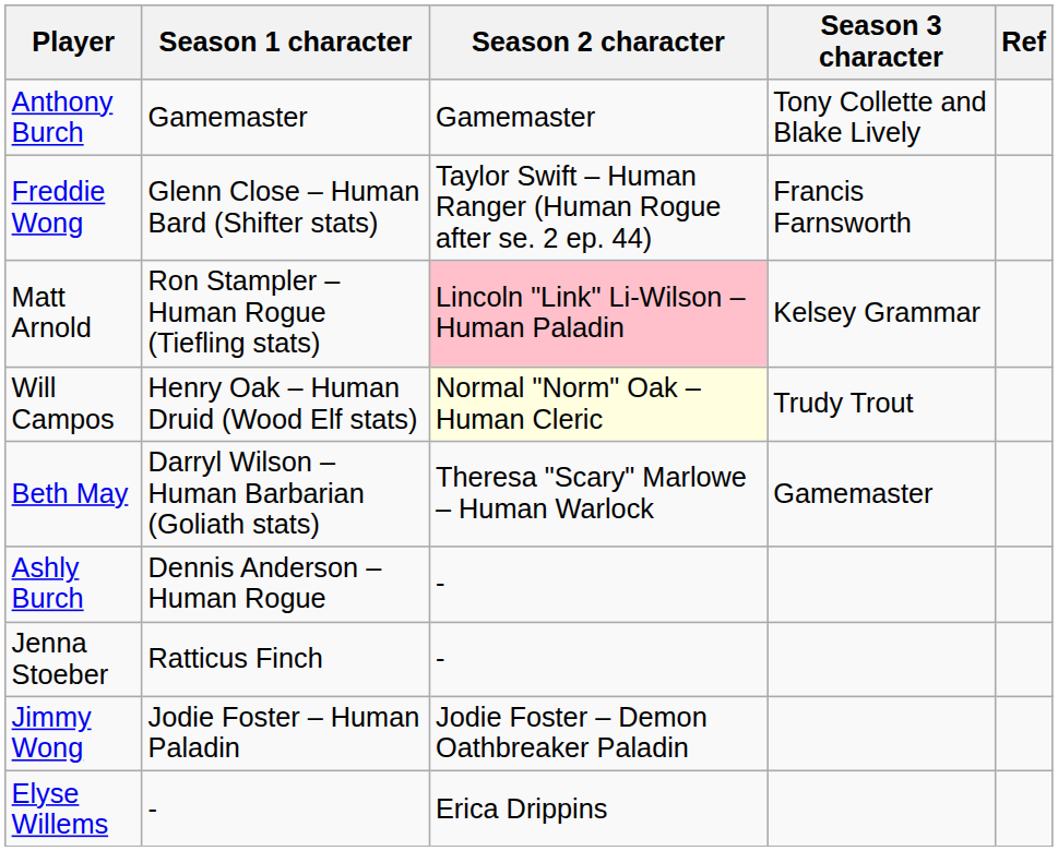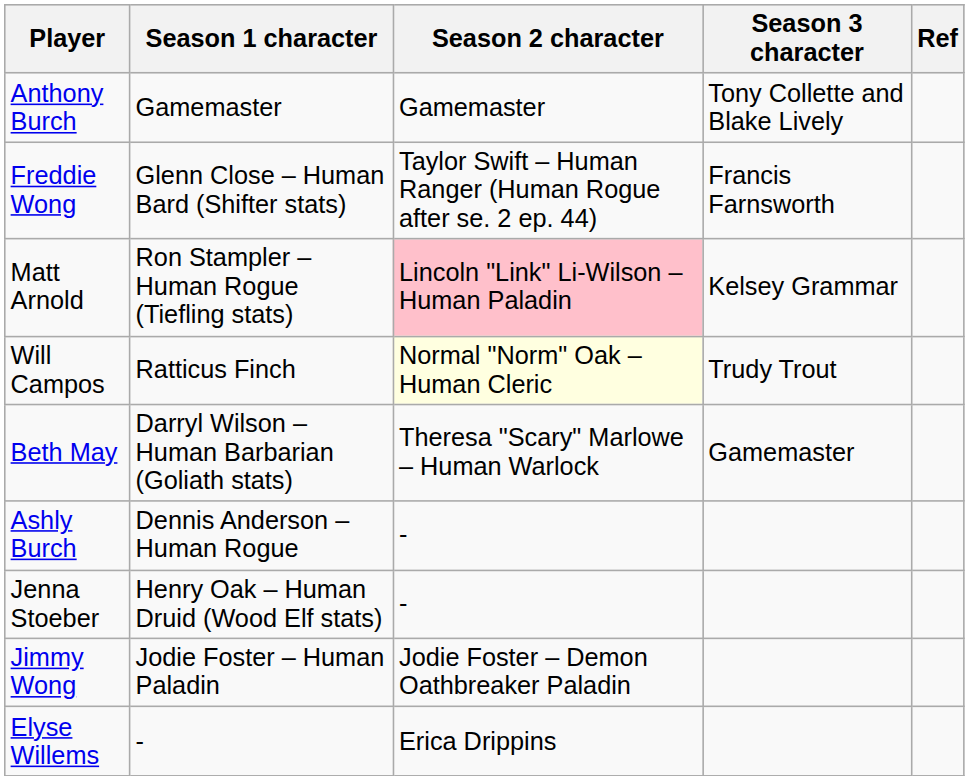Will Campos | Season 1 character: Henry Oak – Human Druid (Wood Elf stats) -> Ratticus Finch
Jenna Stoeber | Season 1 character: Ratticus Finch -> Henry Oak – Human Druid (Wood Elf stats)
